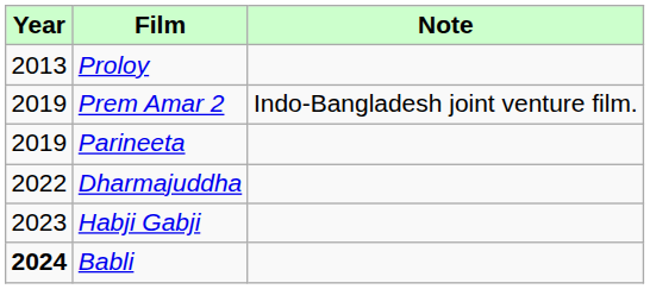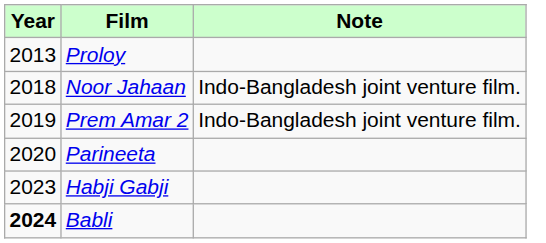+ row: 2018 | Noor Jahaan | Indo-Bangladesh joint venture film.
Parineeta | Year: 2019 -> 2020
- row: 2022 | Dharmajuddha
